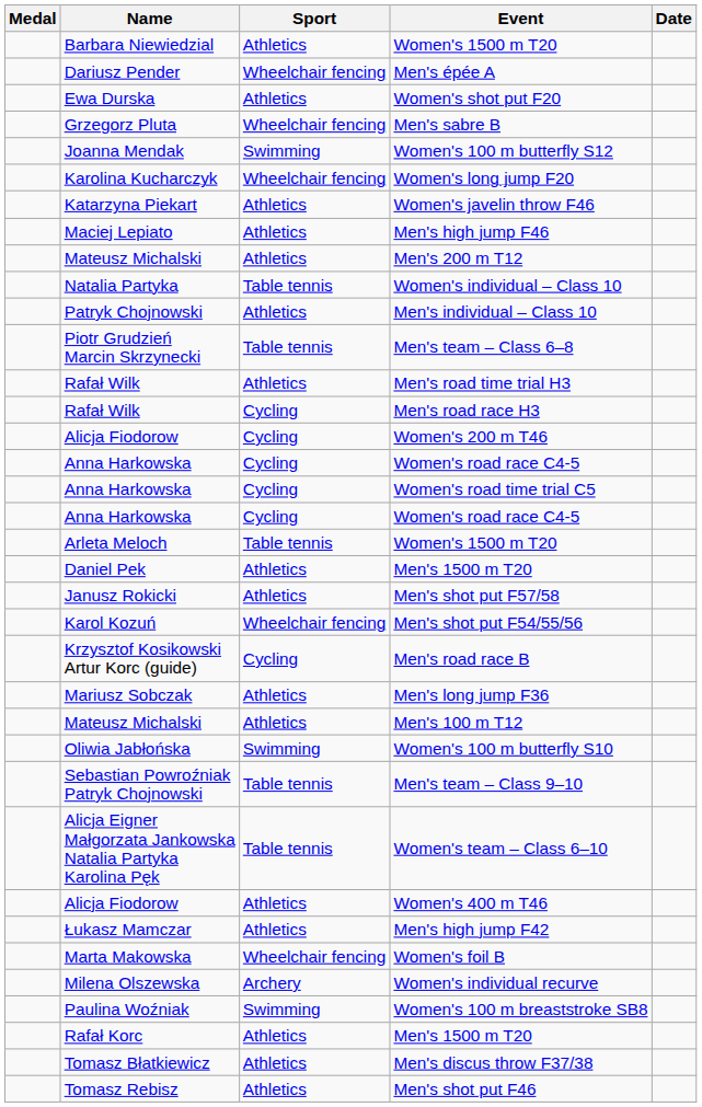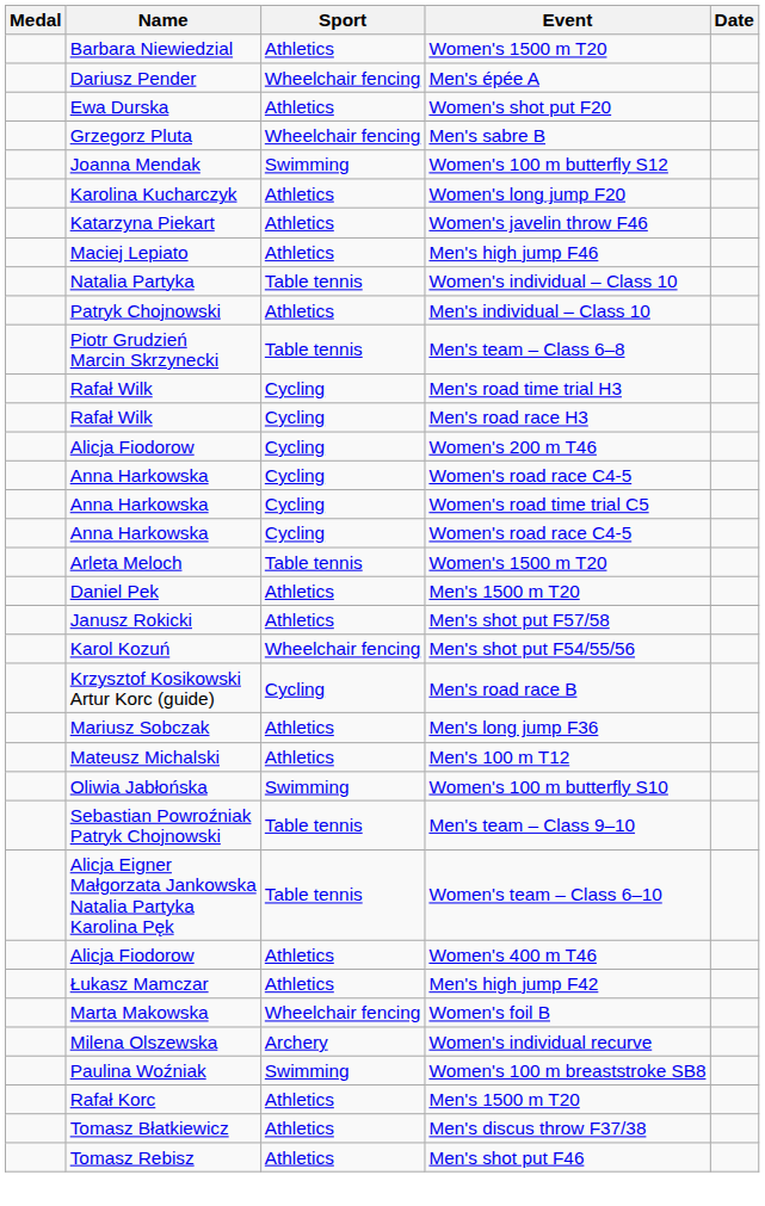Women's long jump F20 | Sport: Wheelchair fencing -> Athletics
- row: Mateusz Michalski | Athletics | Men's 200 m T12
Men's road time trial H3 | Sport: Athletics -> Cycling
